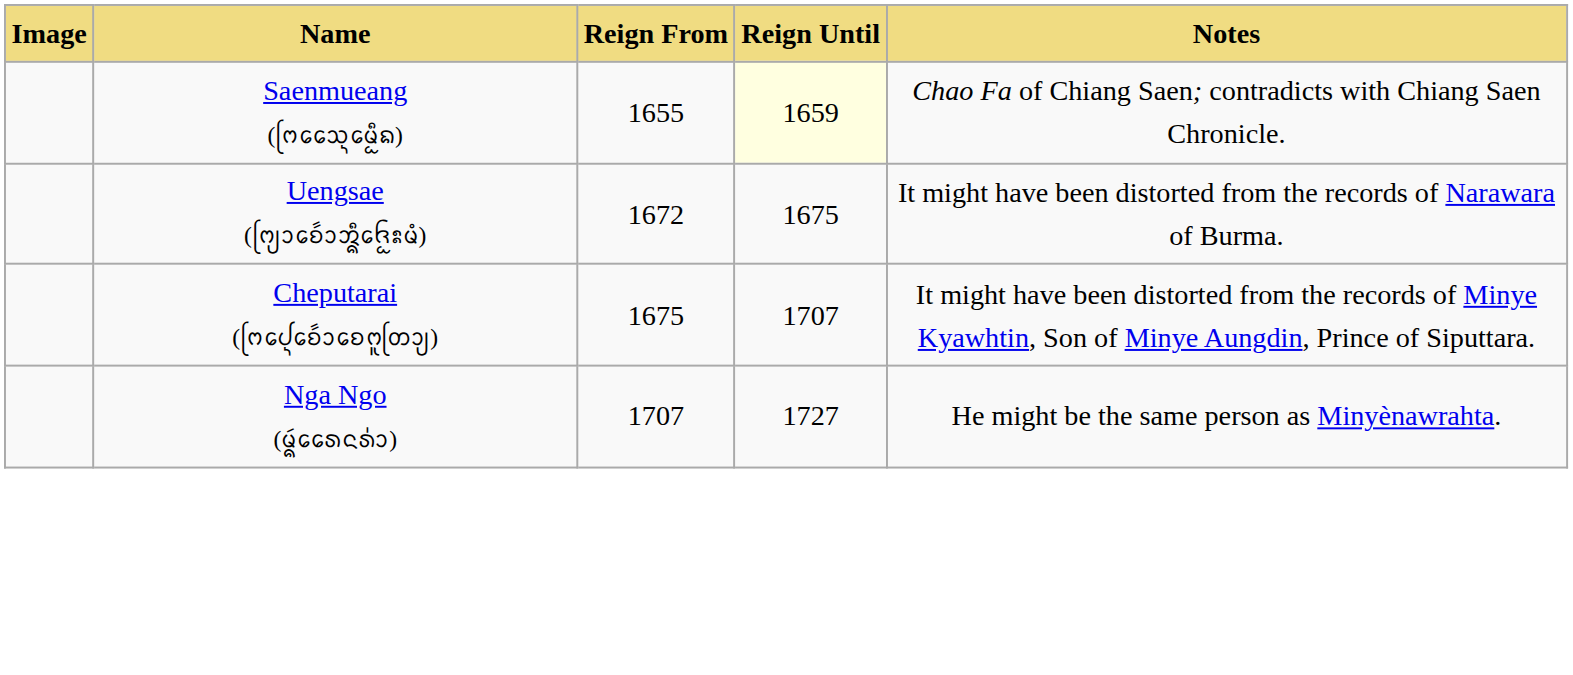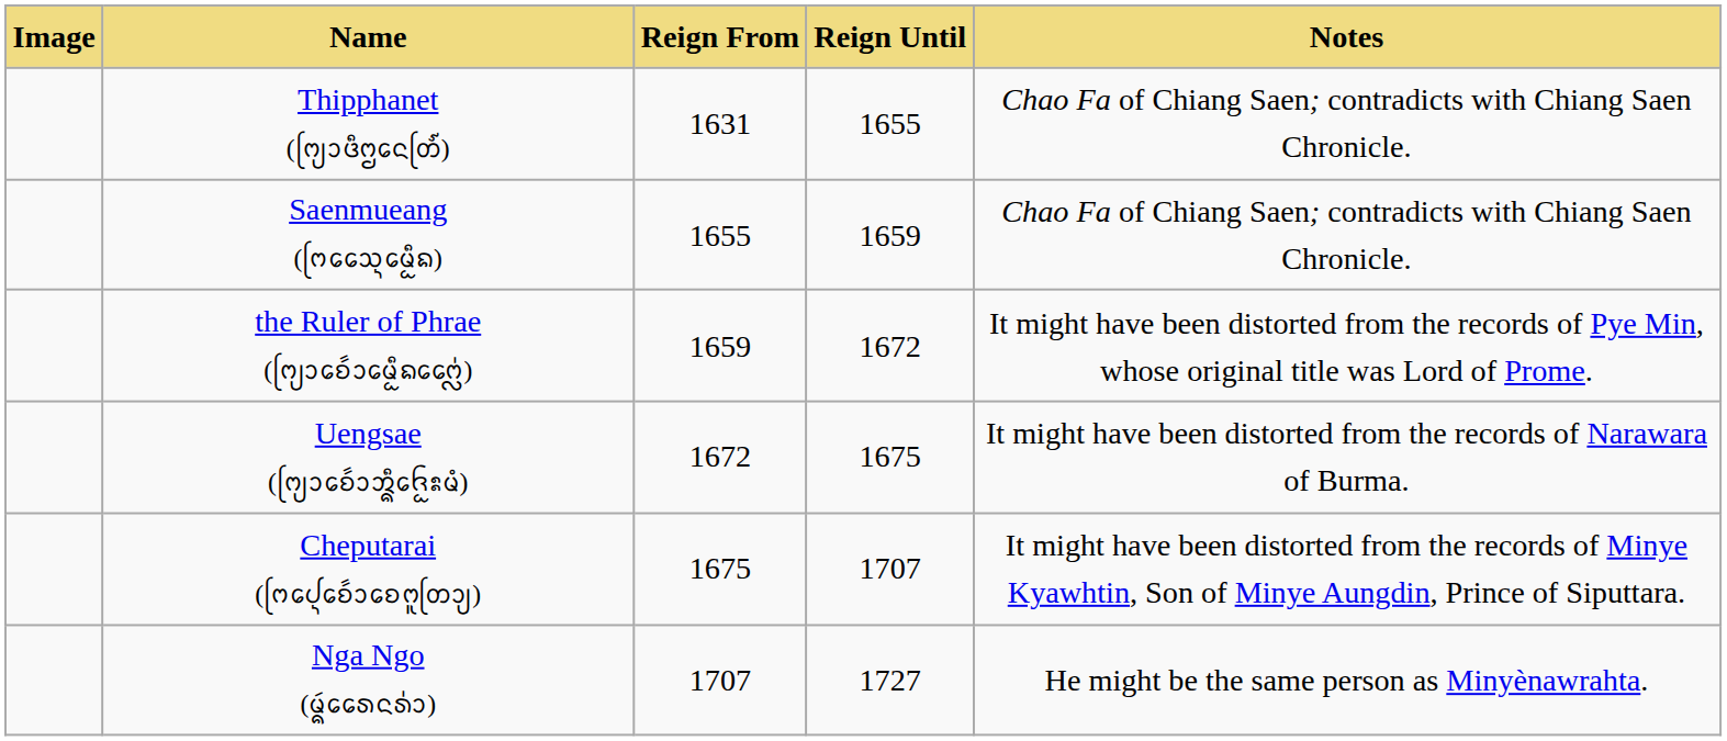+ row: Thipphanet (ᨻᩕ᩠ᨿᩣᨴᩥᨻᩛᨶᩮᨲᩕ᩼) | 1631 | 1655 | Chao Fa of Chiang Saen; contradicts with Chiang Saen Chronicle.
Saenmueang (ᨻᩕᩈᩯ᩠ᨶᨾᩮᩬᩥᨦ) | column 4: lightyellow background -> no background
+ row: the Ruler of Phrae (ᨻᩕ᩠ᨿᩣᨧᩮᩢ᩶ᩣᨾᩮᩬᩥᨦᨻᩯᩖ᩵) | 1659 | 1672 | It might have been distorted from the records of Pye Min, whose original title was Lord of Prome.
